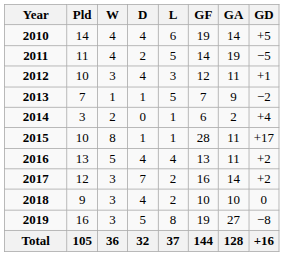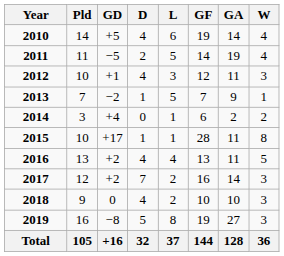columns swapped: W <-> GD
